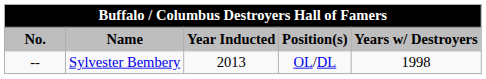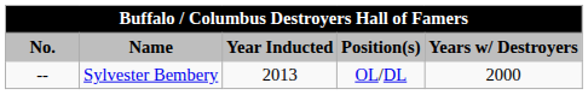Sylvester Bembery | Years w/ Destroyers: 1998 -> 2000
